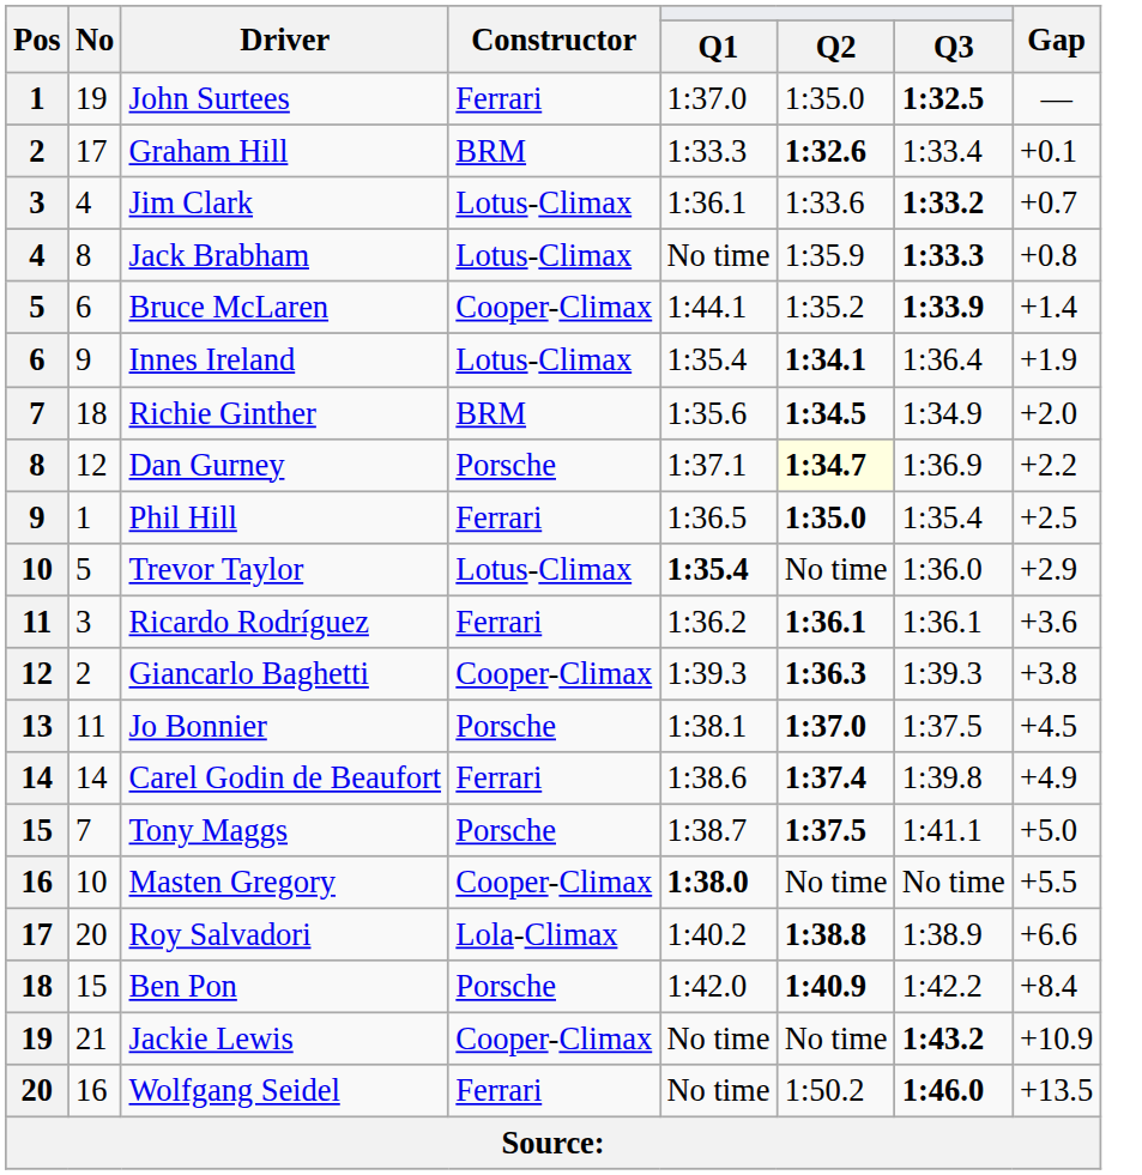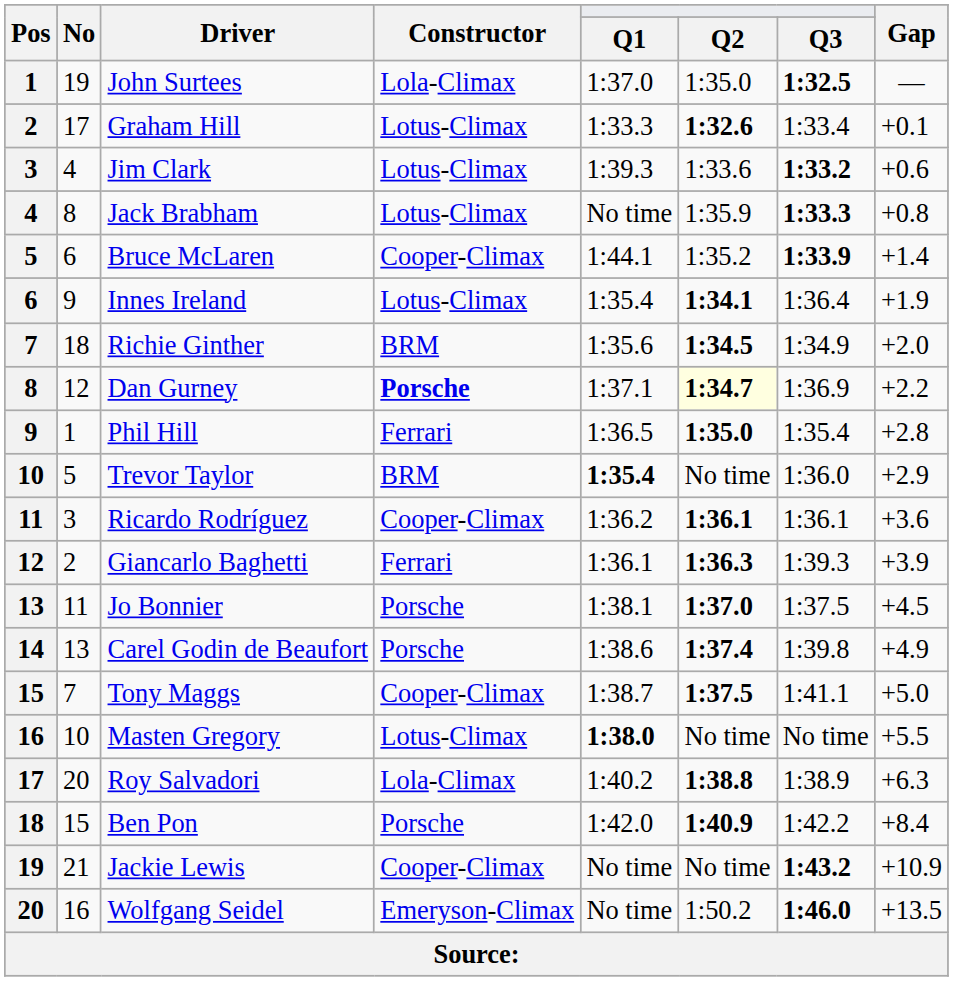John Surtees | Constructor: Ferrari -> Lola-Climax
Graham Hill | Constructor: BRM -> Lotus-Climax
Jim Clark | Q1: 1:36.1 -> 1:39.3
Jim Clark | Gap: +0.7 -> +0.6
Dan Gurney | Constructor: normal -> bold
Phil Hill | Gap: +2.5 -> +2.8
Trevor Taylor | Constructor: Lotus-Climax -> BRM
Ricardo Rodríguez | Constructor: Ferrari -> Cooper-Climax
Giancarlo Baghetti | Constructor: Cooper-Climax -> Ferrari
Giancarlo Baghetti | Q1: 1:39.3 -> 1:36.1
Giancarlo Baghetti | Gap: +3.8 -> +3.9
Carel Godin de Beaufort | No: 14 -> 13
Carel Godin de Beaufort | Constructor: Ferrari -> Porsche
Tony Maggs | Constructor: Porsche -> Cooper-Climax
Masten Gregory | Constructor: Cooper-Climax -> Lotus-Climax
Roy Salvadori | Gap: +6.6 -> +6.3
Wolfgang Seidel | Constructor: Ferrari -> Emeryson-Climax
